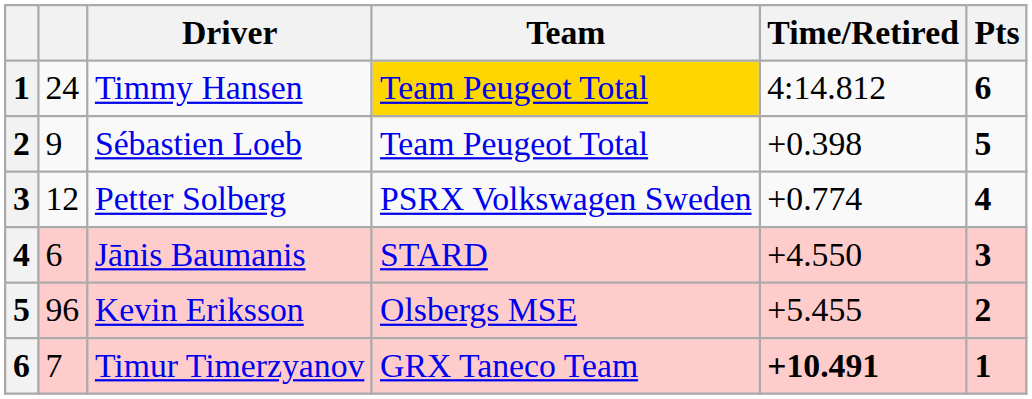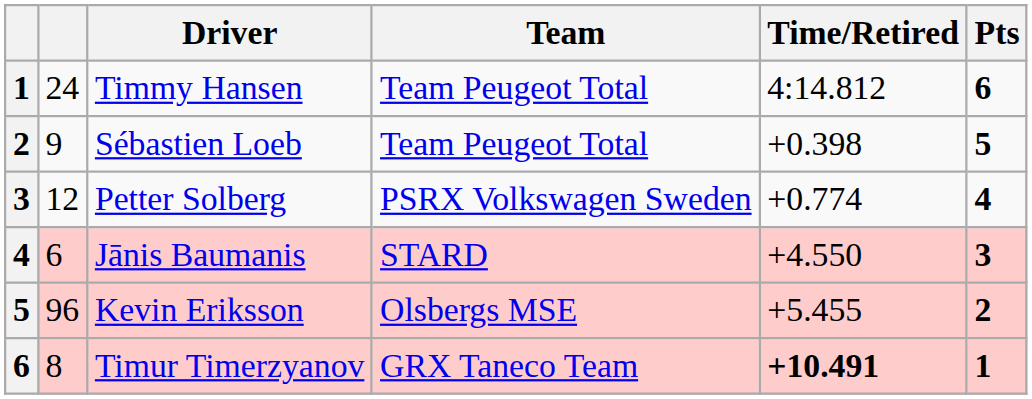Timmy Hansen | Team: gold background -> no background
Timur Timerzyanov | column 2: 7 -> 8
